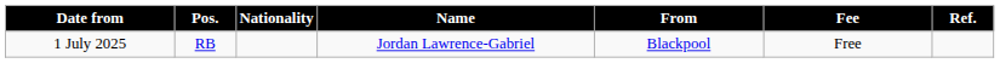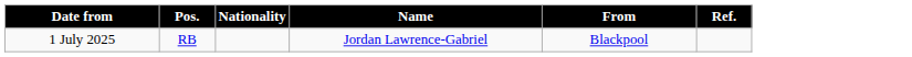- column: Fee | Free
